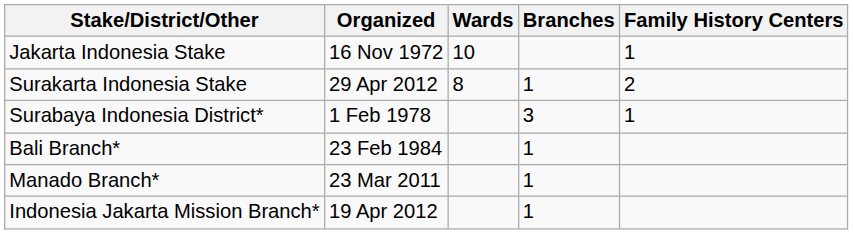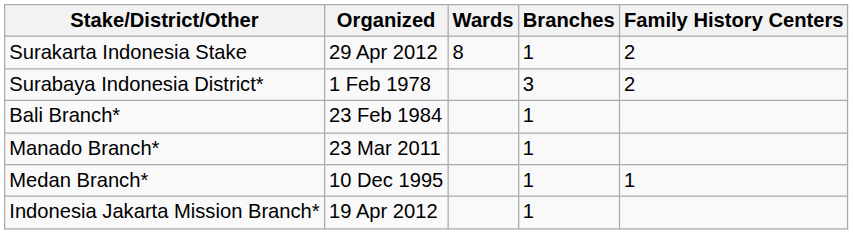- row: Jakarta Indonesia Stake | 16 Nov 1972 | 10 | 1
Surabaya Indonesia District* | Family History Centers: 1 -> 2
+ row: Medan Branch* | 10 Dec 1995 | 1 | 1
